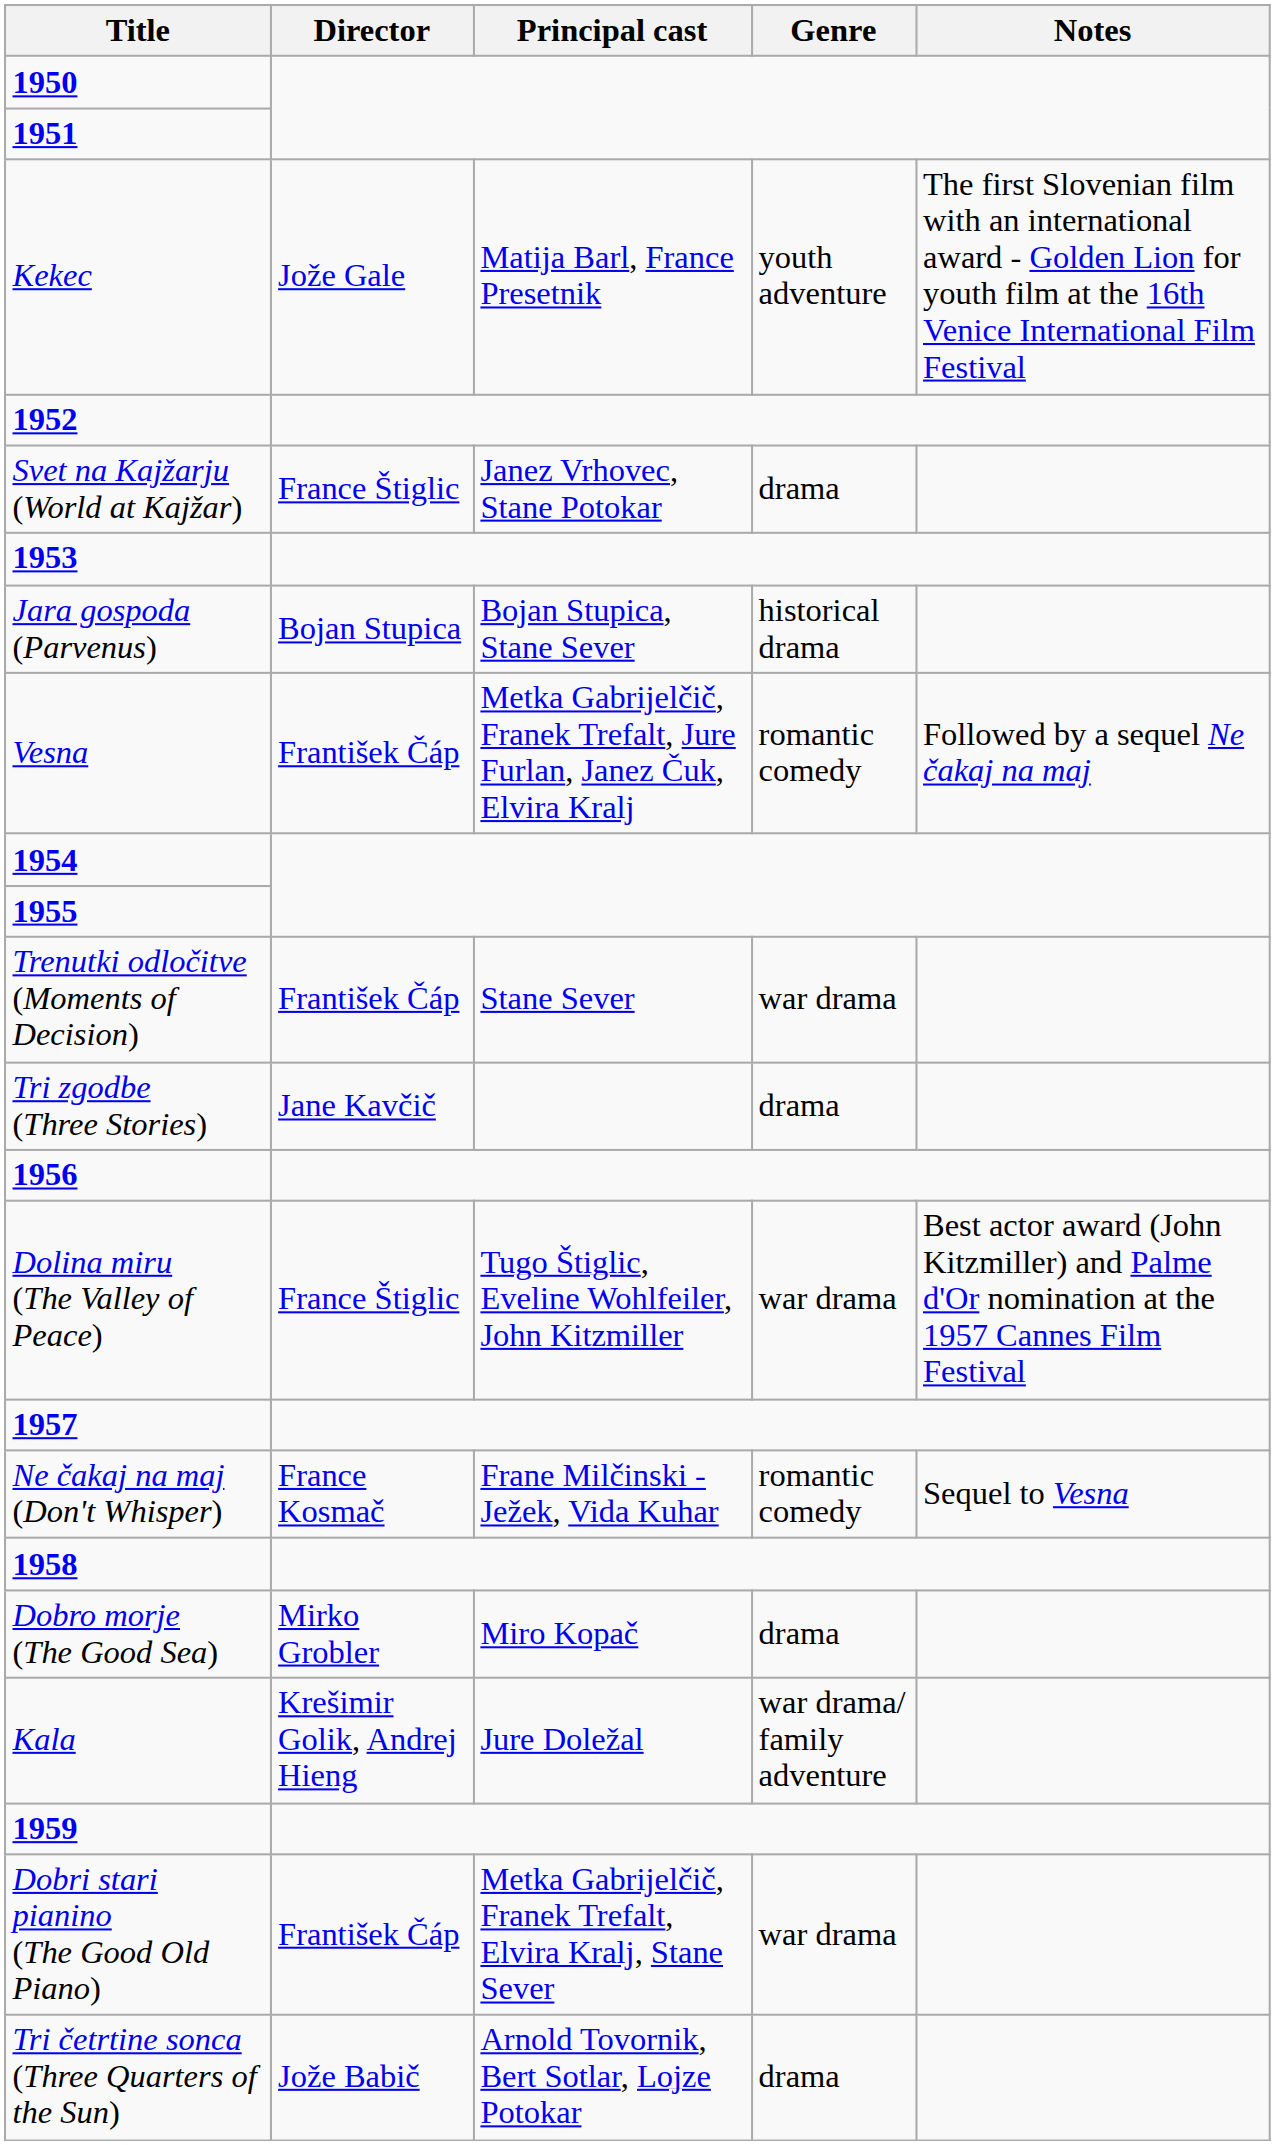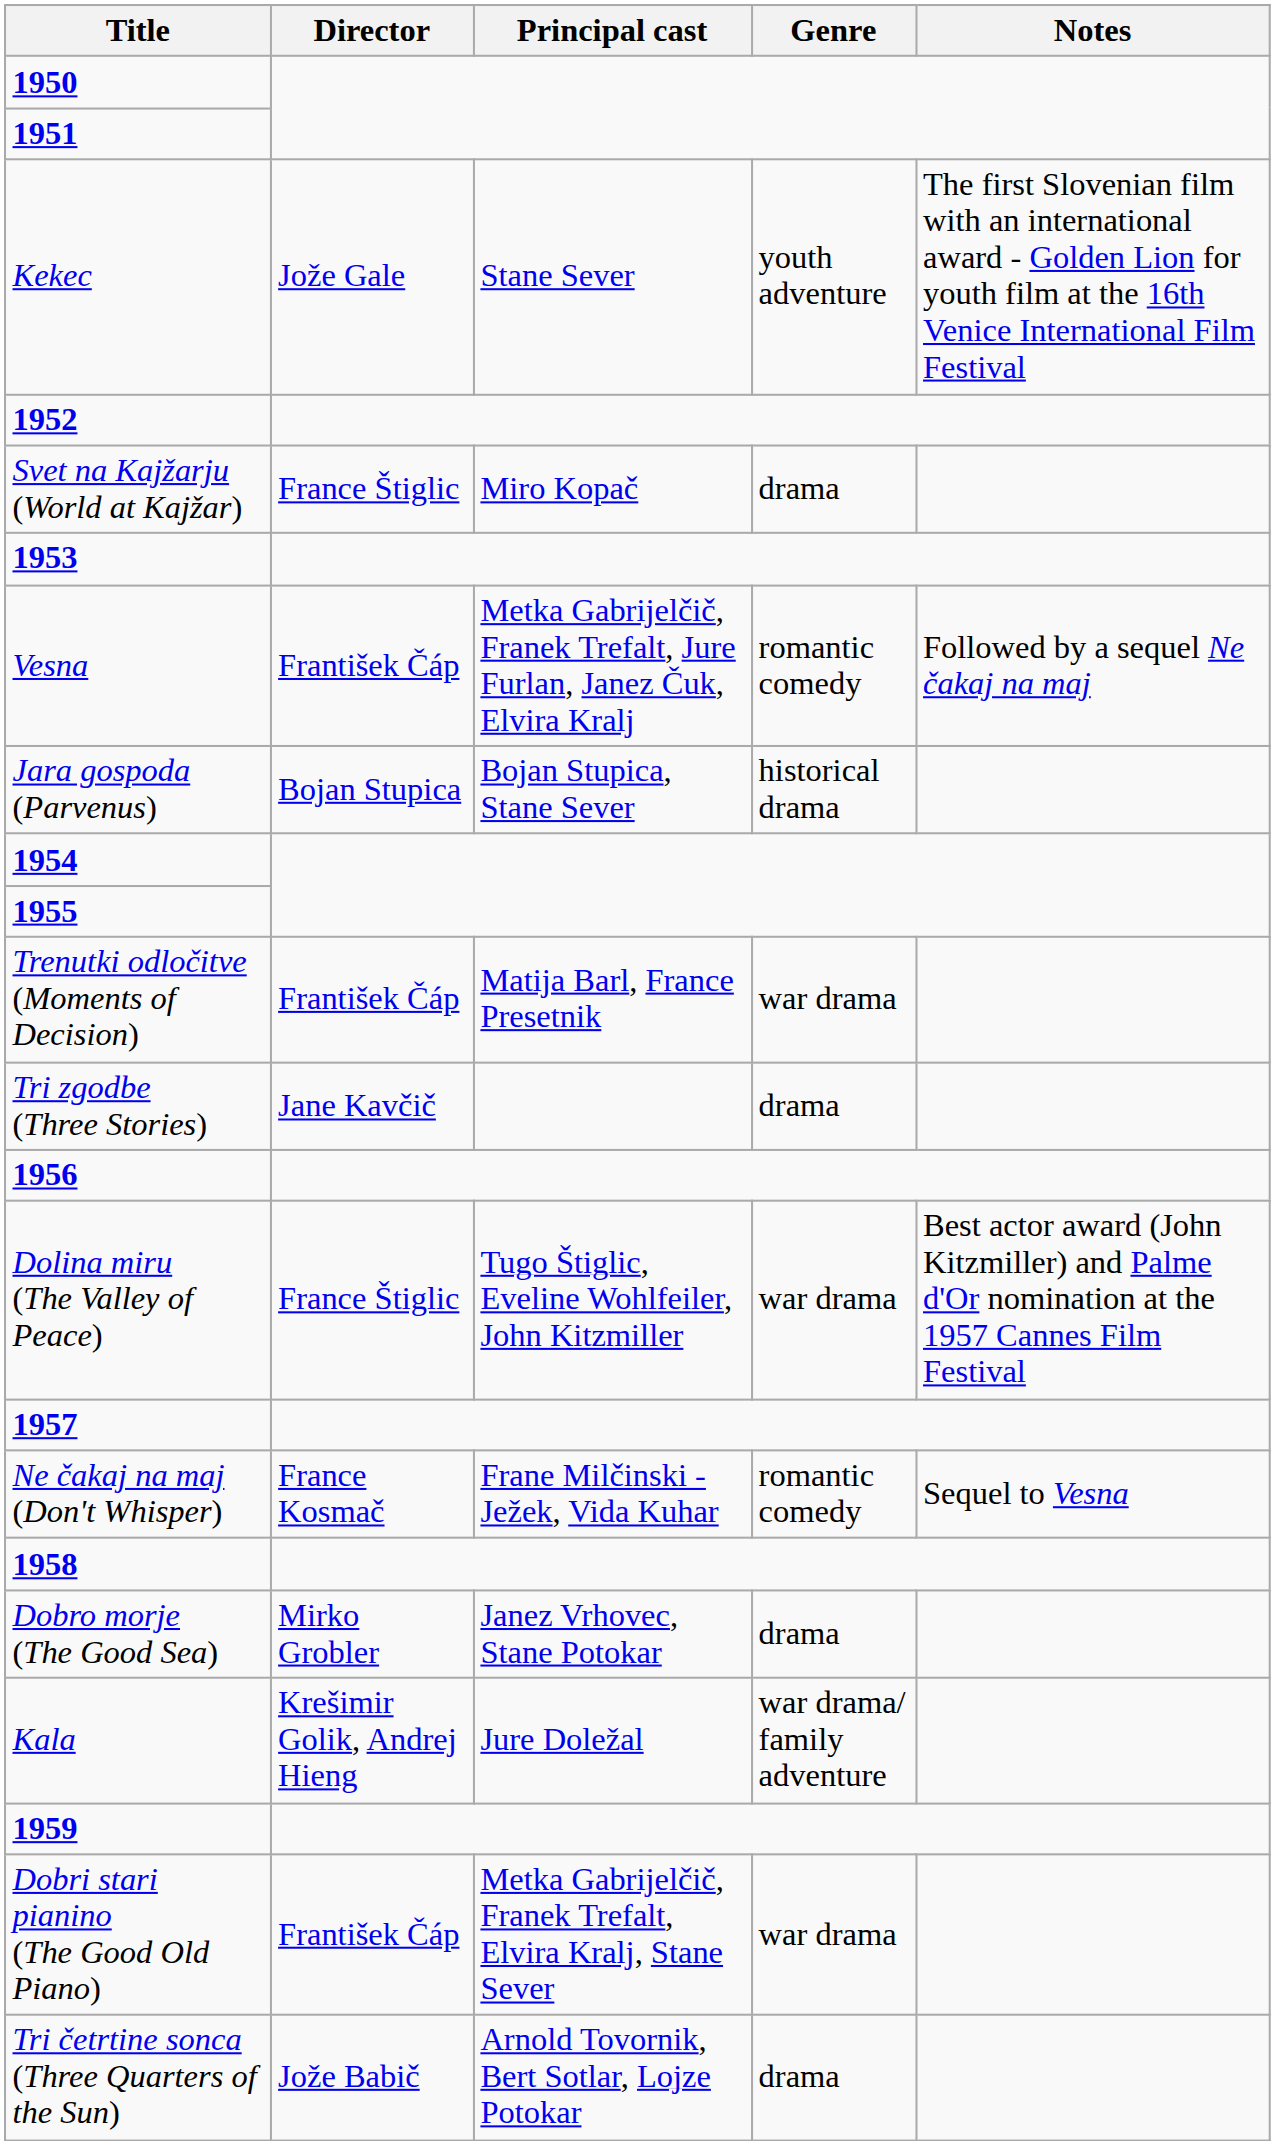Kekec | Principal cast: Matija Barl, France Presetnik -> Stane Sever
Svet na Kajžarju (World at Kajžar) | Principal cast: Janez Vrhovec, Stane Potokar -> Miro Kopač
rows swapped: Jara gospoda (Parvenus) <-> Vesna
Trenutki odločitve (Moments of Decision) | Principal cast: Stane Sever -> Matija Barl, France Presetnik
Dobro morje (The Good Sea) | Principal cast: Miro Kopač -> Janez Vrhovec, Stane Potokar
